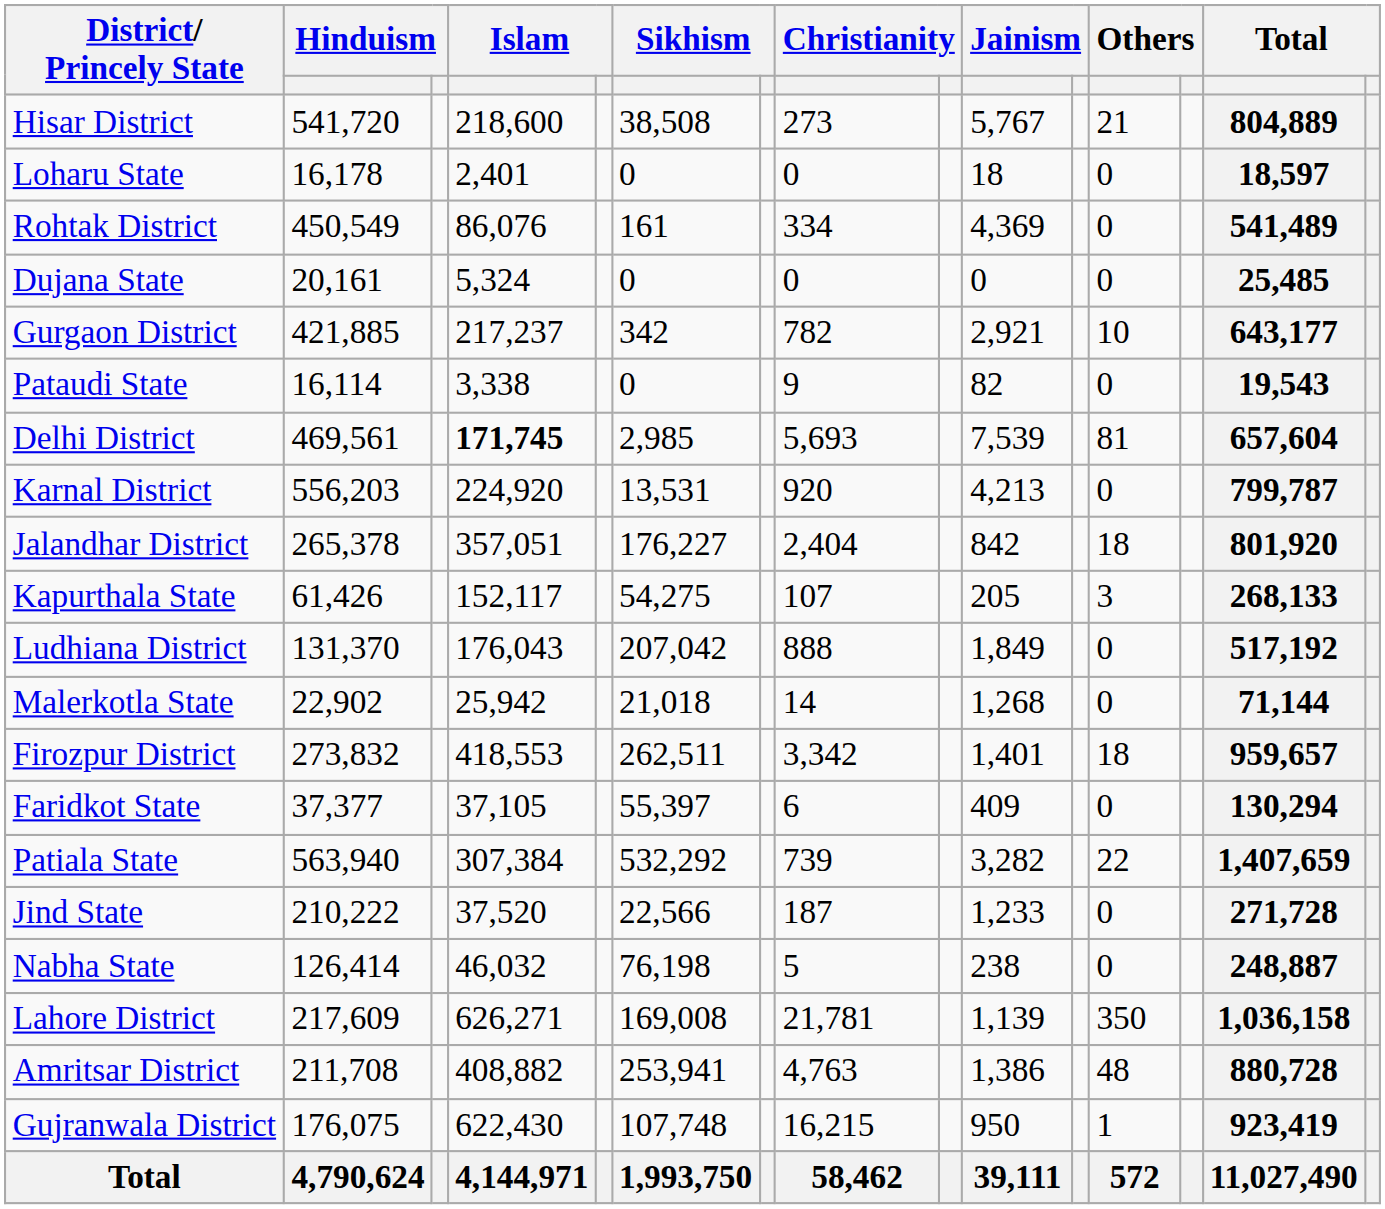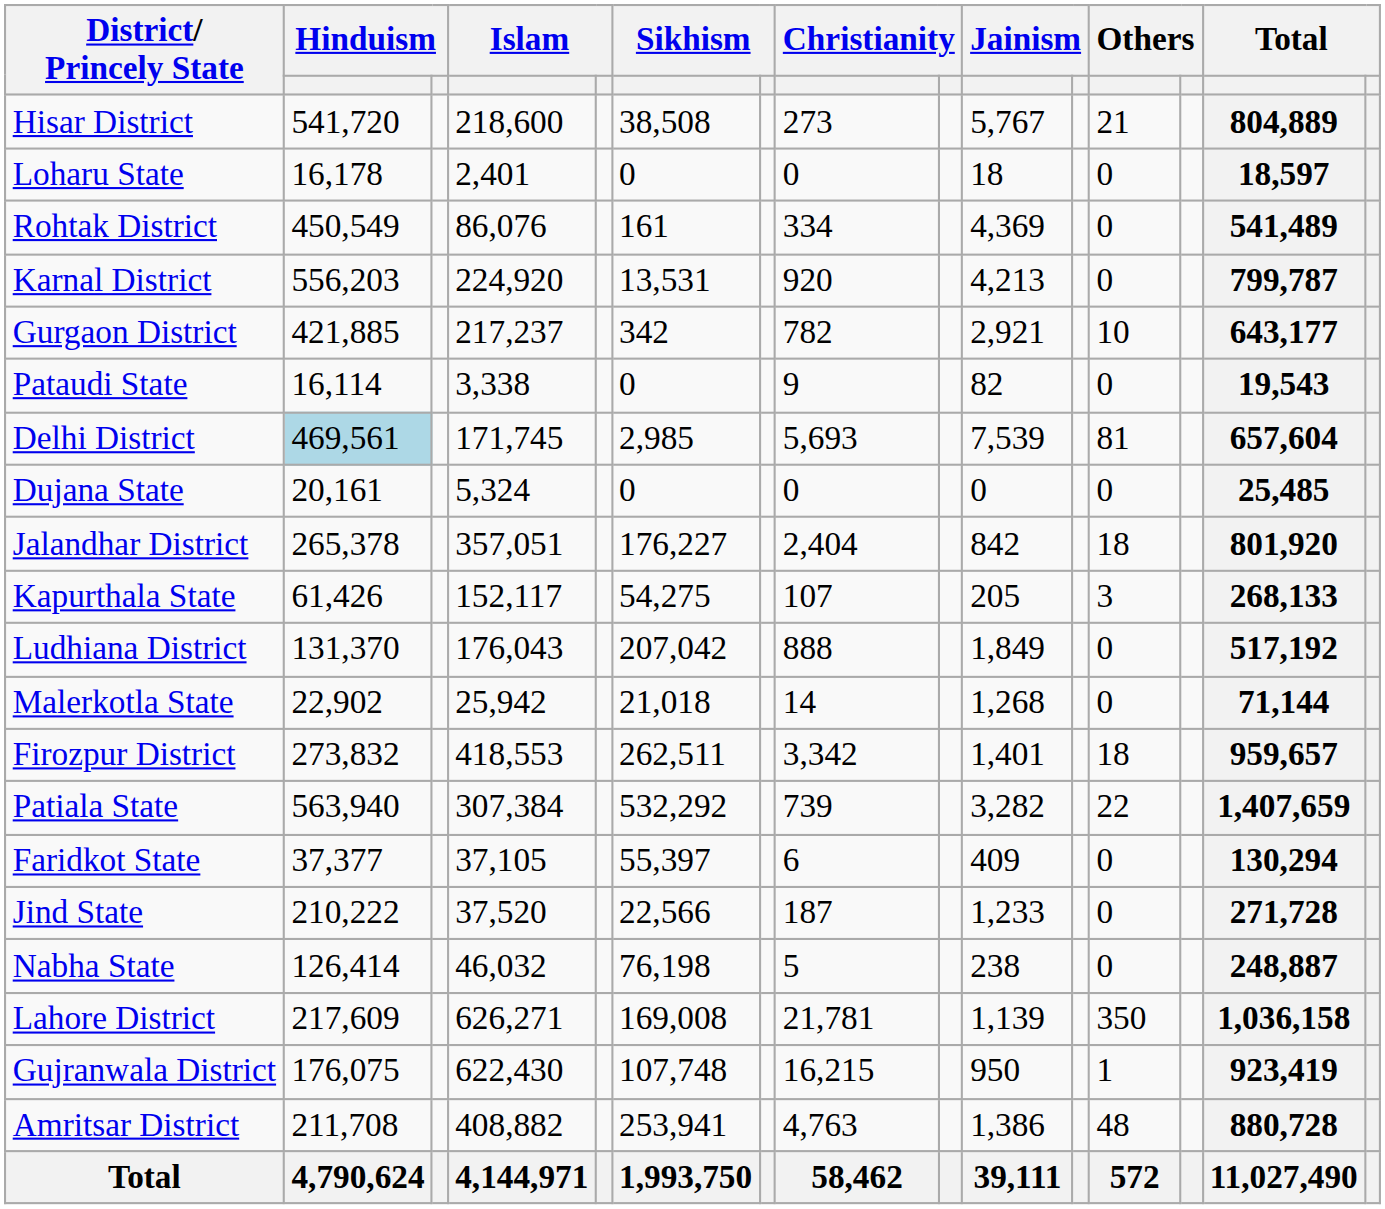rows swapped: Dujana State <-> Karnal District
Delhi District | column 2: no background -> lightblue background
Delhi District | column 4: bold -> normal
rows swapped: Faridkot State <-> Patiala State
rows swapped: Amritsar District <-> Gujranwala District
